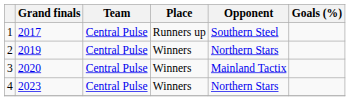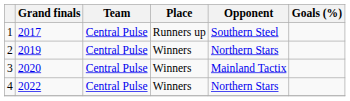4 | Grand finals: 2023 -> 2022
